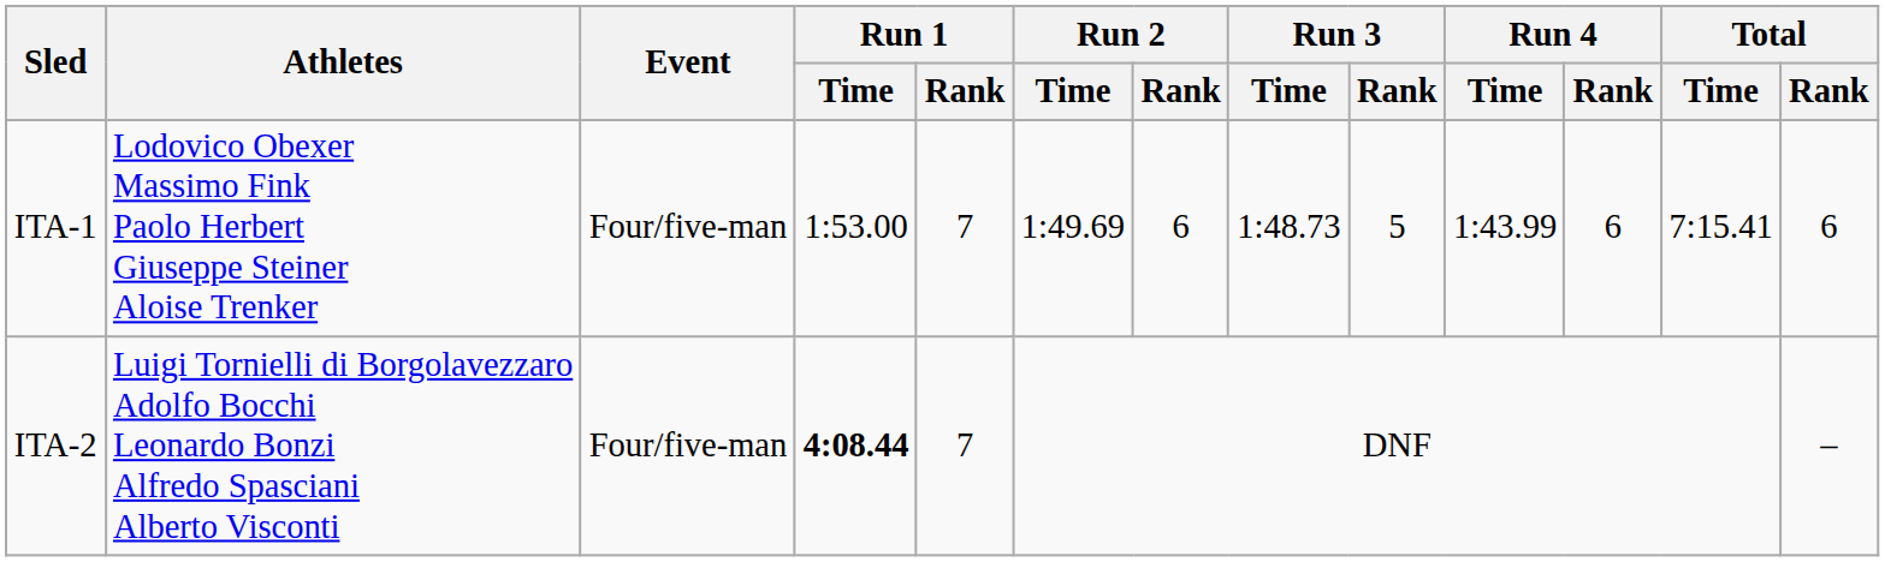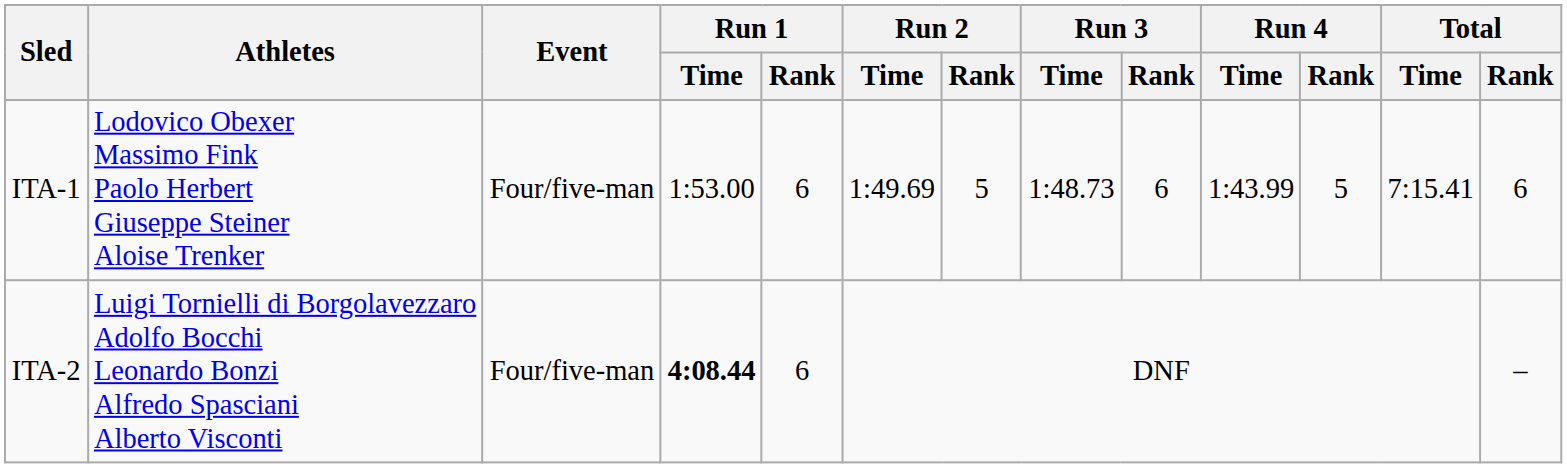ITA-1 | Run 1 / Rank: 7 -> 6
ITA-1 | Run 2 / Rank: 6 -> 5
ITA-1 | Run 3 / Rank: 5 -> 6
ITA-1 | Run 4 / Rank: 6 -> 5
ITA-2 | Run 1 / Rank: 7 -> 6
